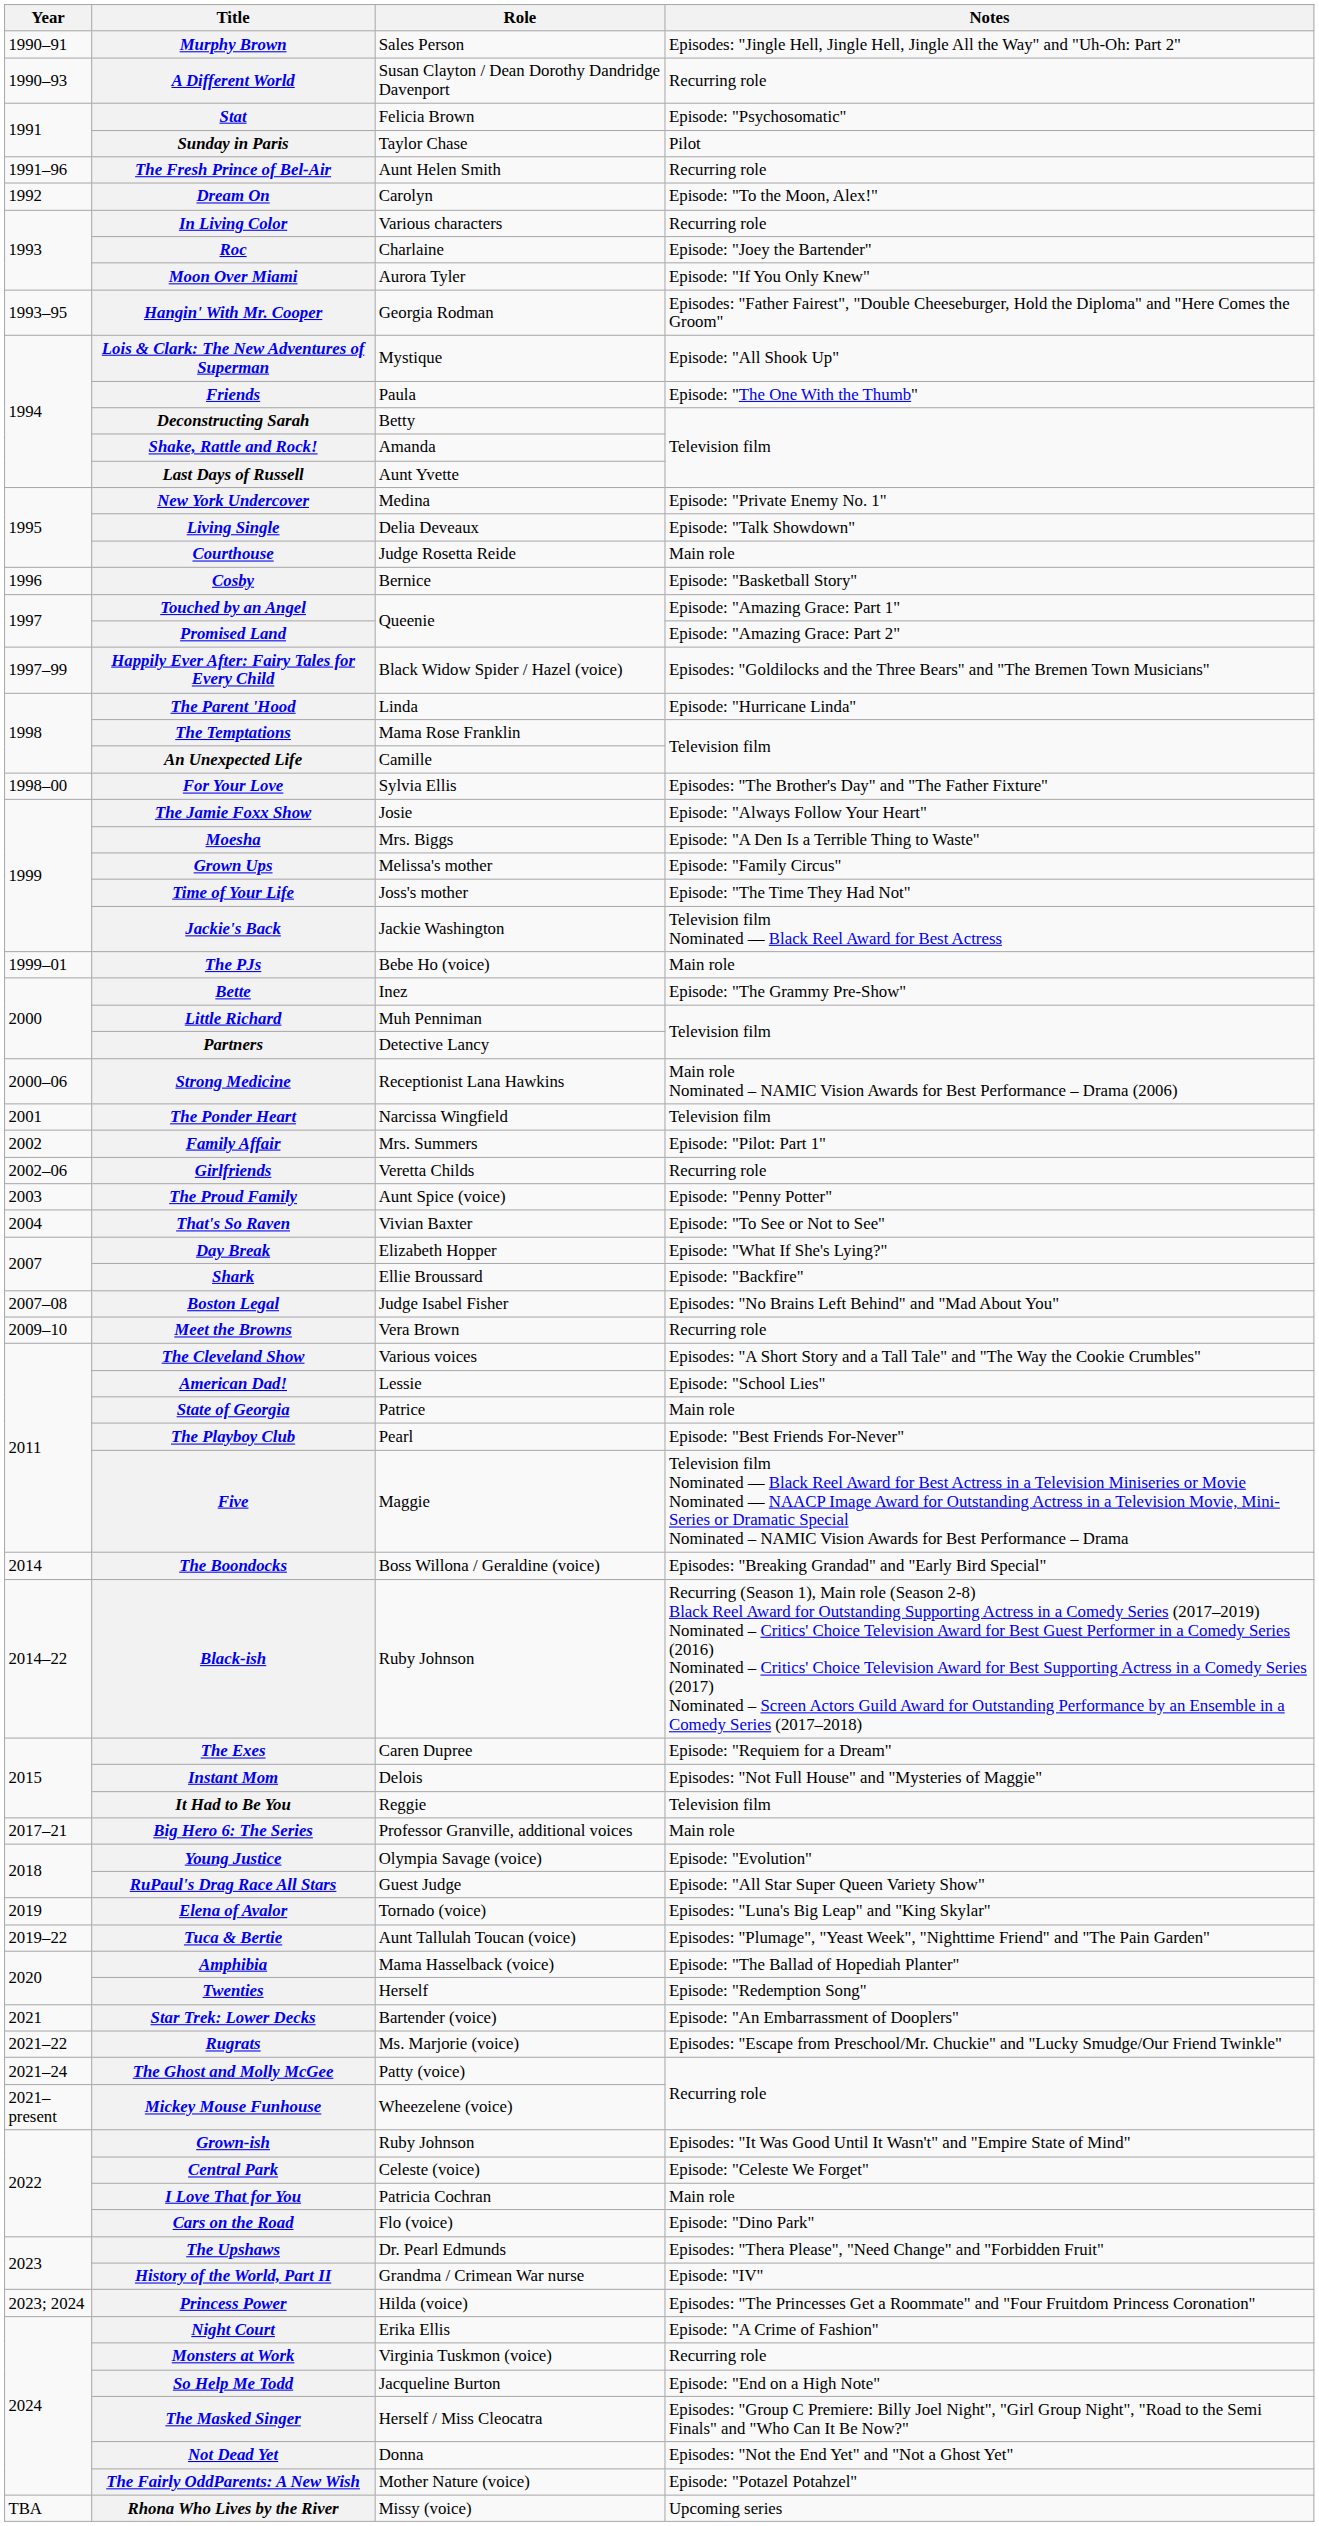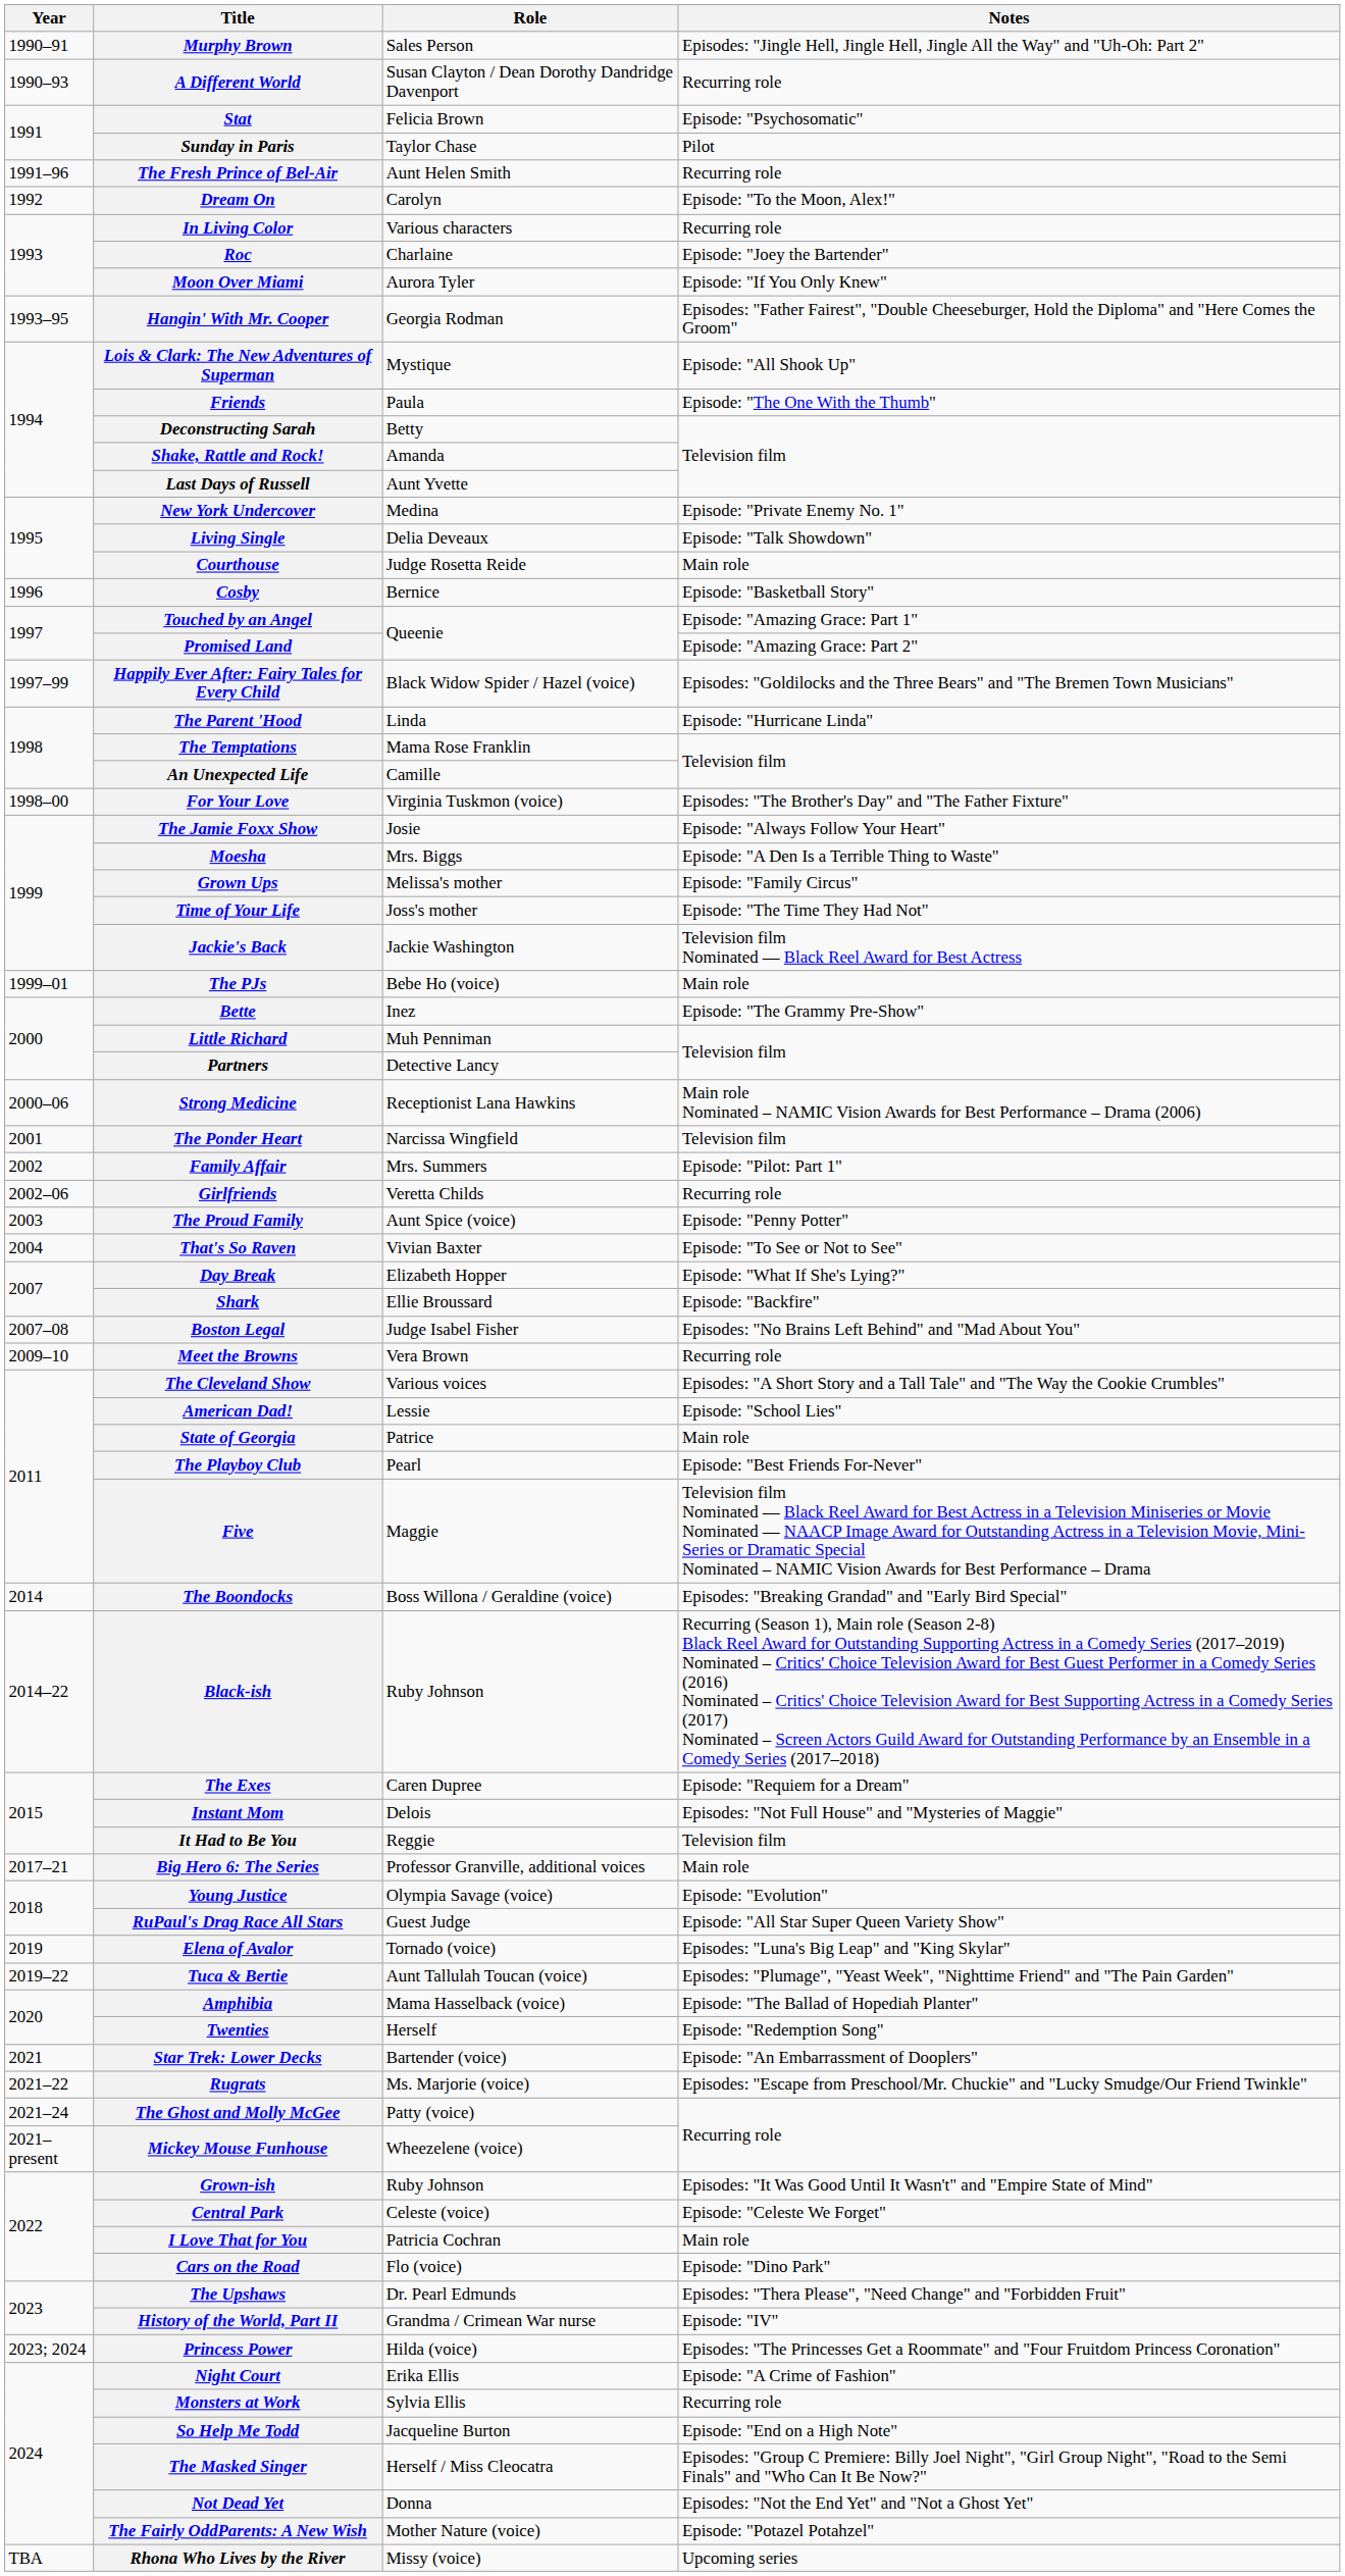For Your Love | Role: Sylvia Ellis -> Virginia Tuskmon (voice)
Monsters at Work | Role: Virginia Tuskmon (voice) -> Sylvia Ellis
